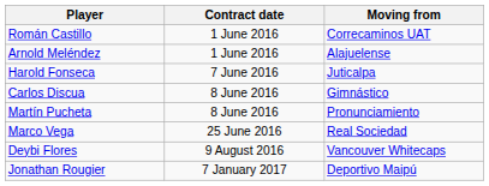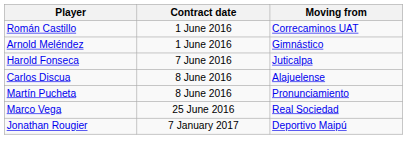Arnold Meléndez | Moving from: Alajuelense -> Gimnástico
Carlos Discua | Moving from: Gimnástico -> Alajuelense
- row: Deybi Flores | 9 August 2016 | Vancouver Whitecaps
